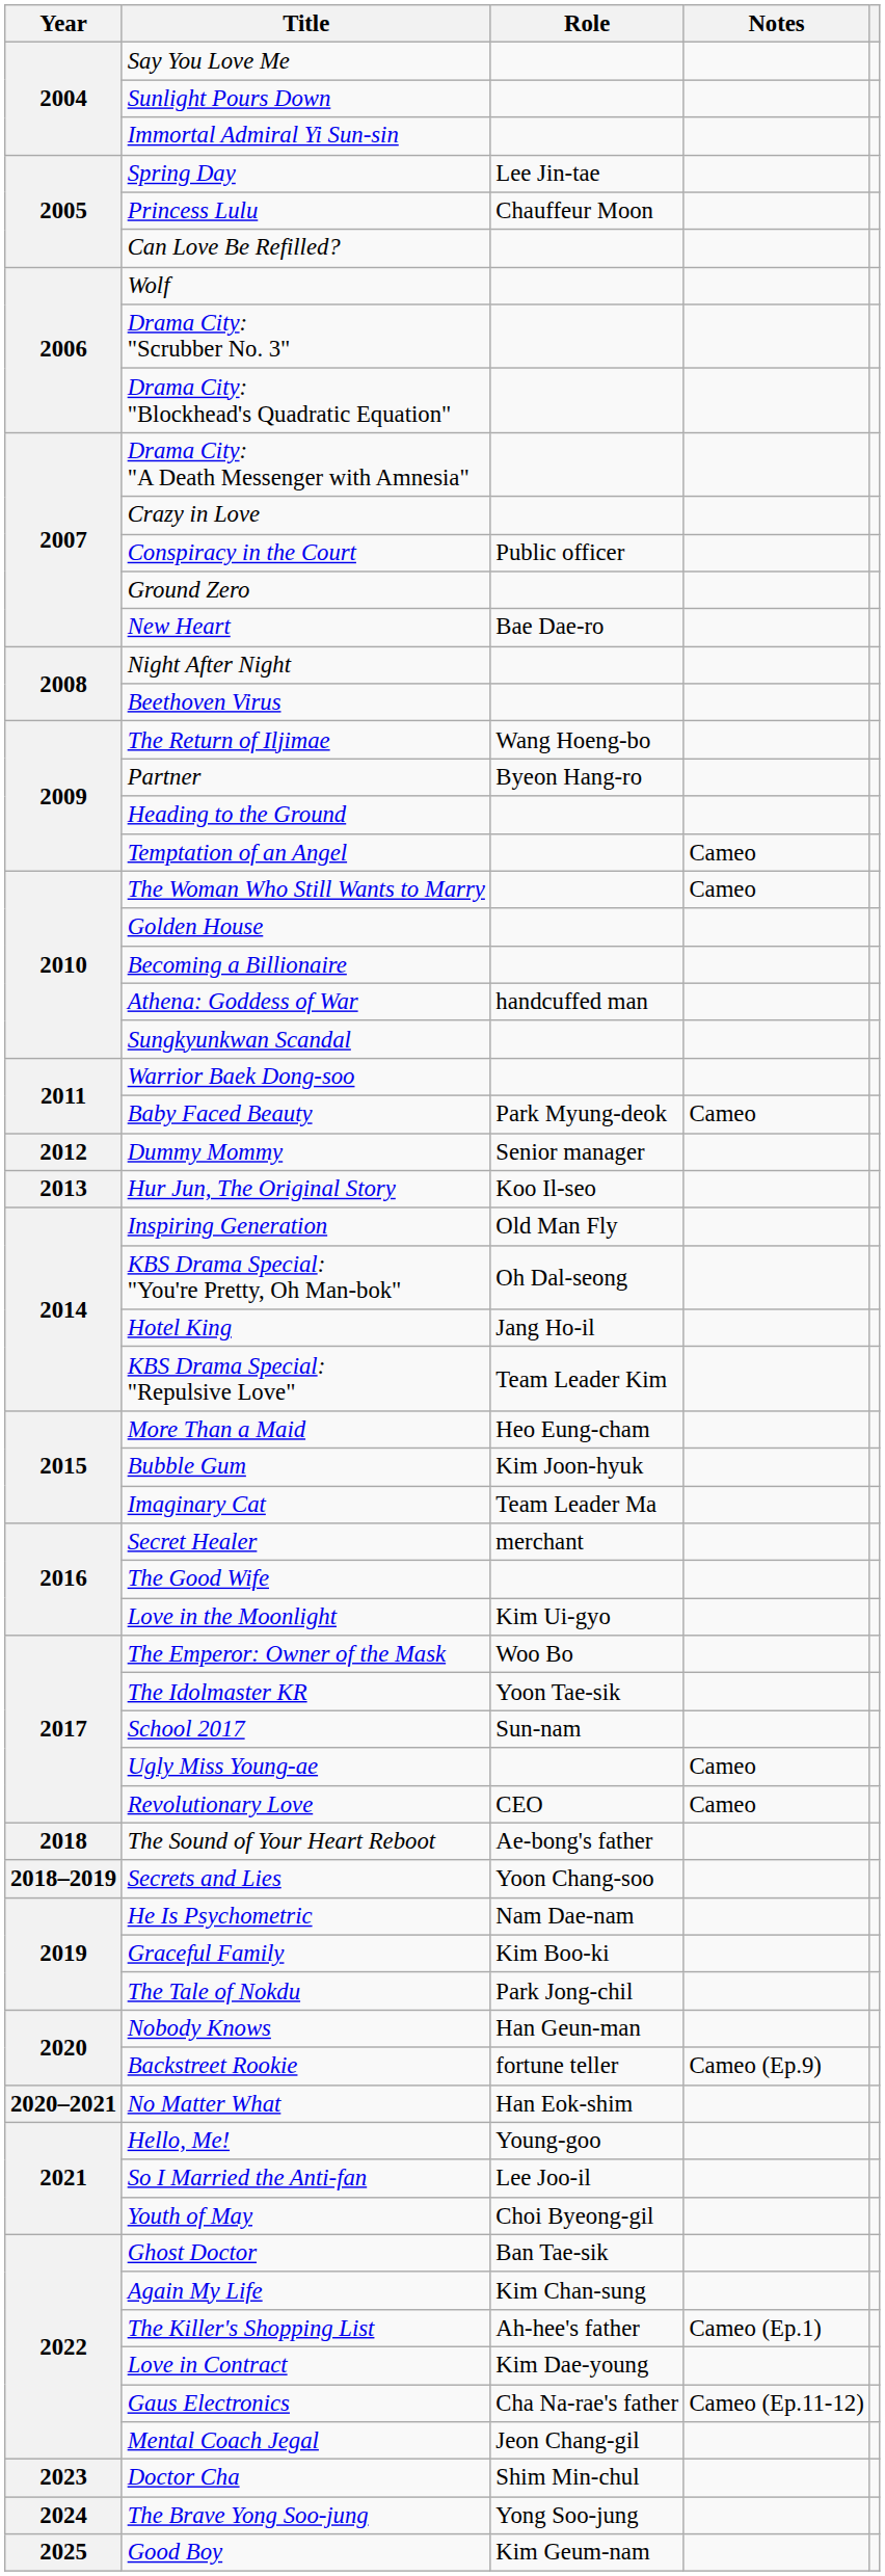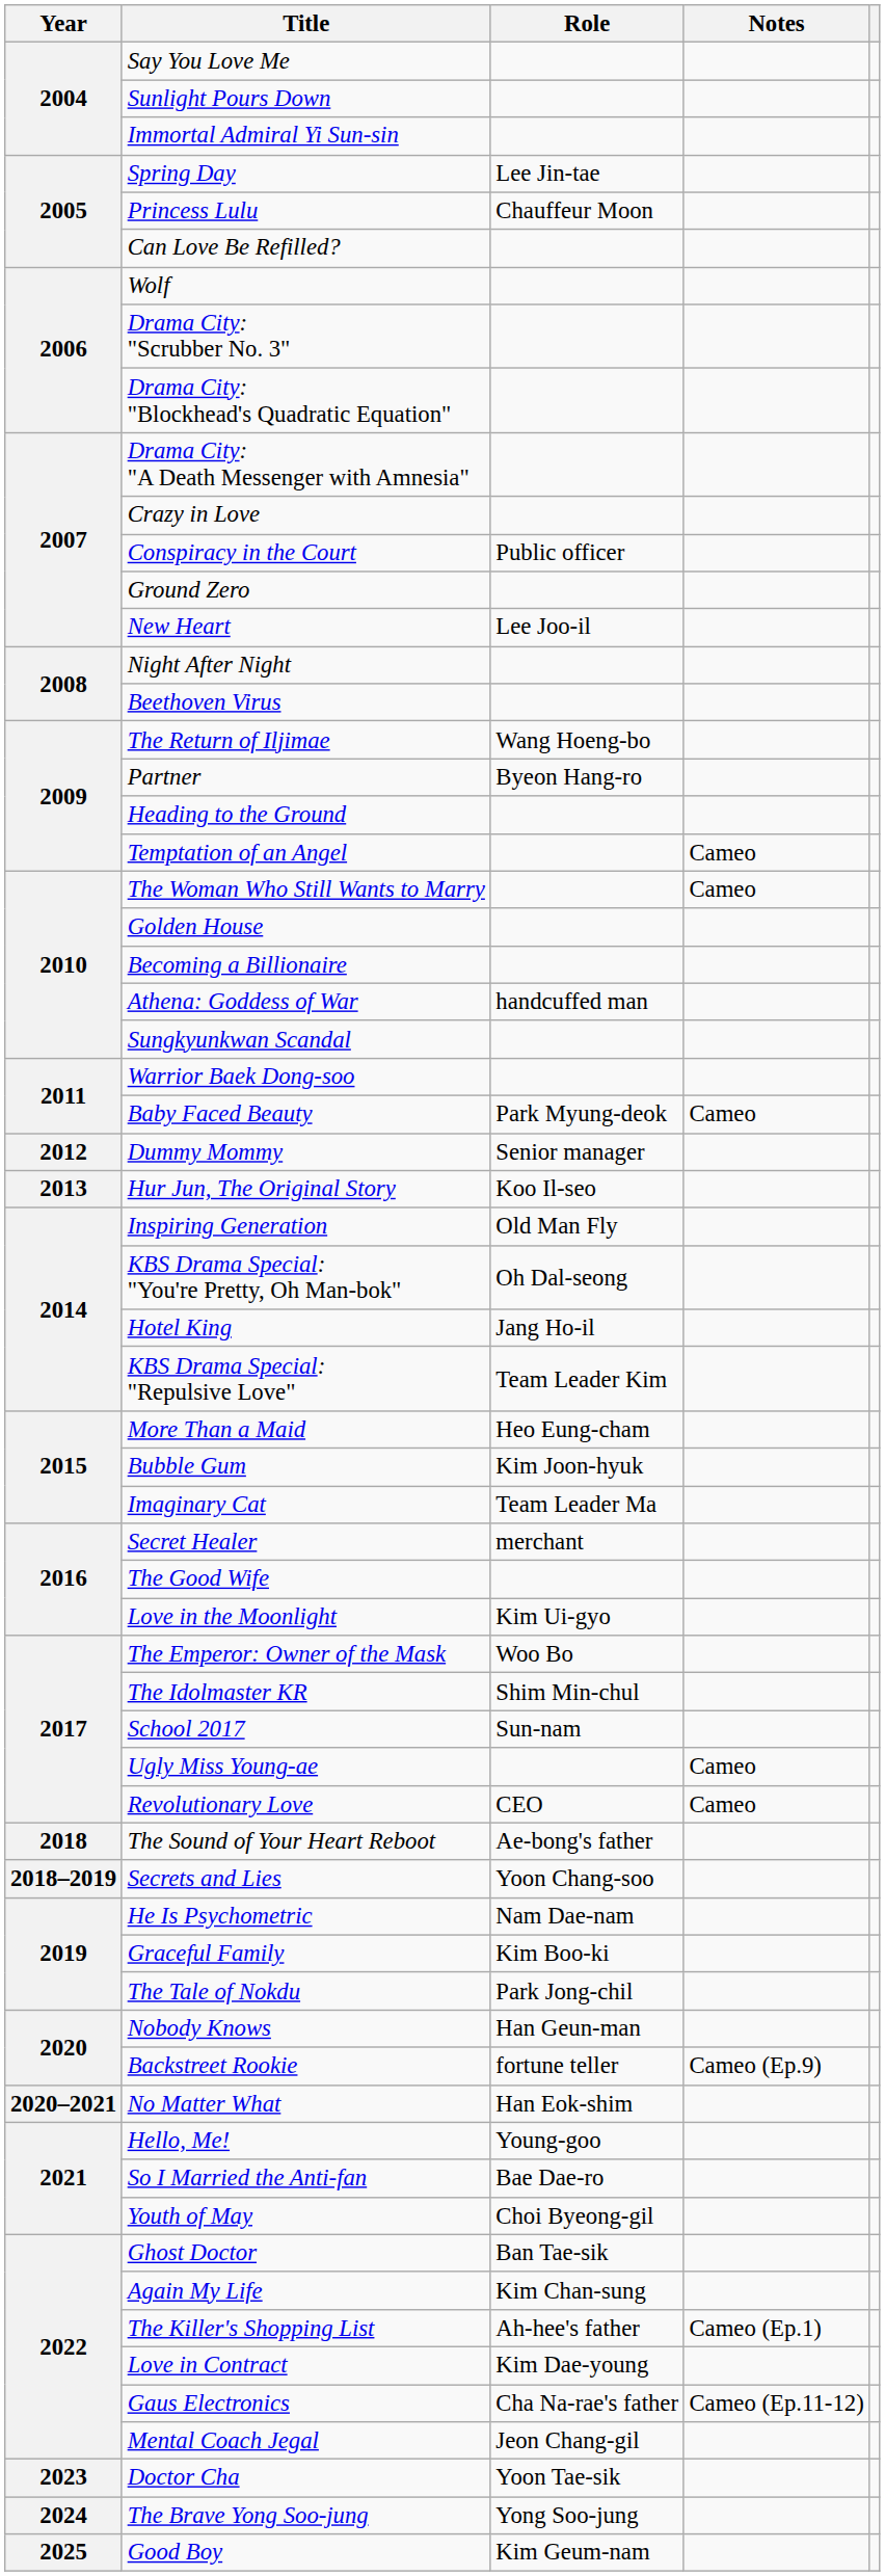New Heart | Role: Bae Dae-ro -> Lee Joo-il
The Idolmaster KR | Role: Yoon Tae-sik -> Shim Min-chul
So I Married the Anti-fan | Role: Lee Joo-il -> Bae Dae-ro
Doctor Cha | Role: Shim Min-chul -> Yoon Tae-sik
